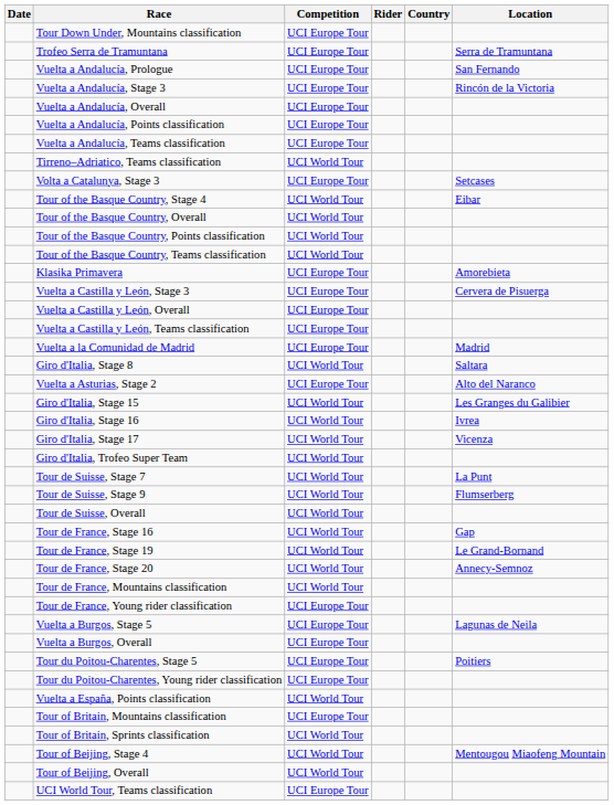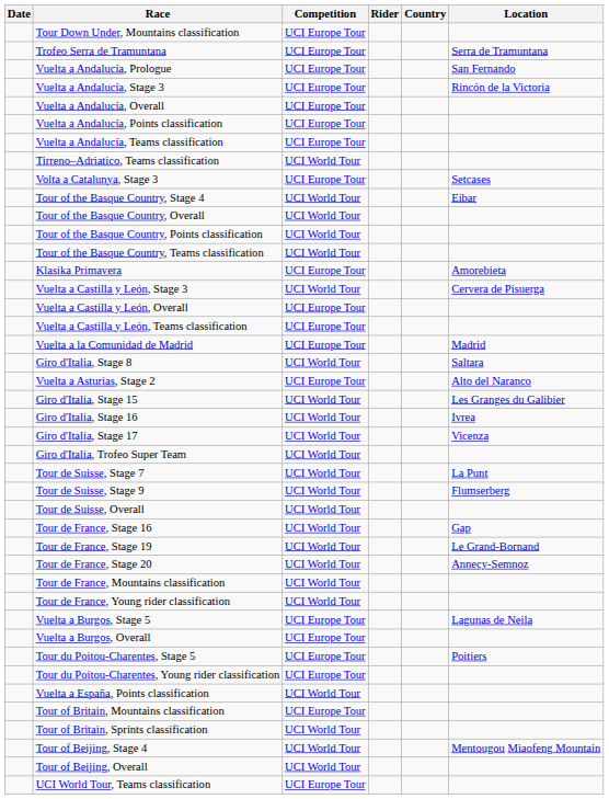Vuelta a Castilla y León, Stage 3 | Competition: UCI Europe Tour -> UCI World Tour
Tour de France, Young rider classification | Competition: UCI Europe Tour -> UCI World Tour
